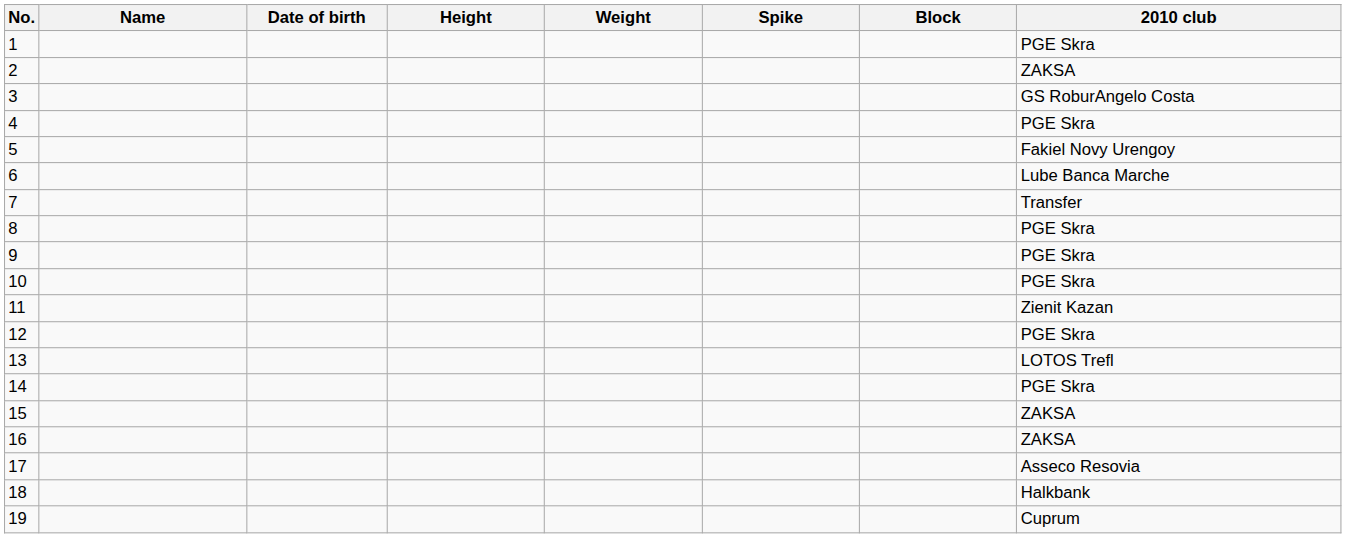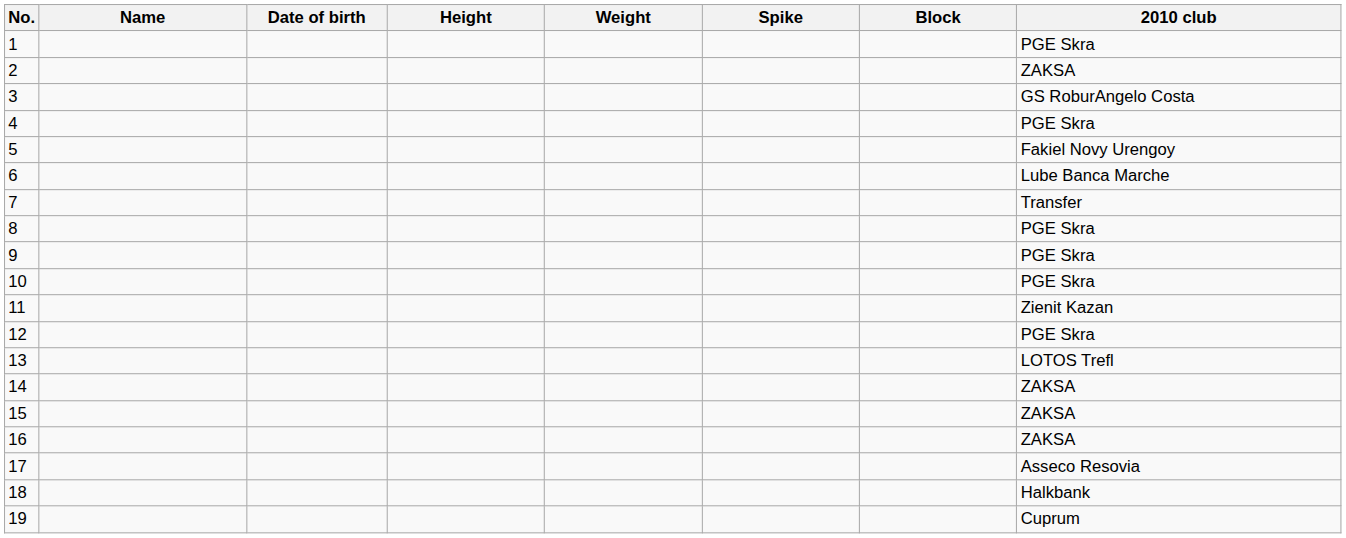14 | 2010 club: PGE Skra -> ZAKSA
